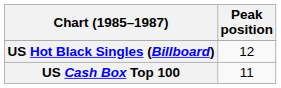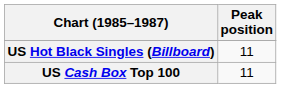US Hot Black Singles (Billboard) | Peak position: 12 -> 11
